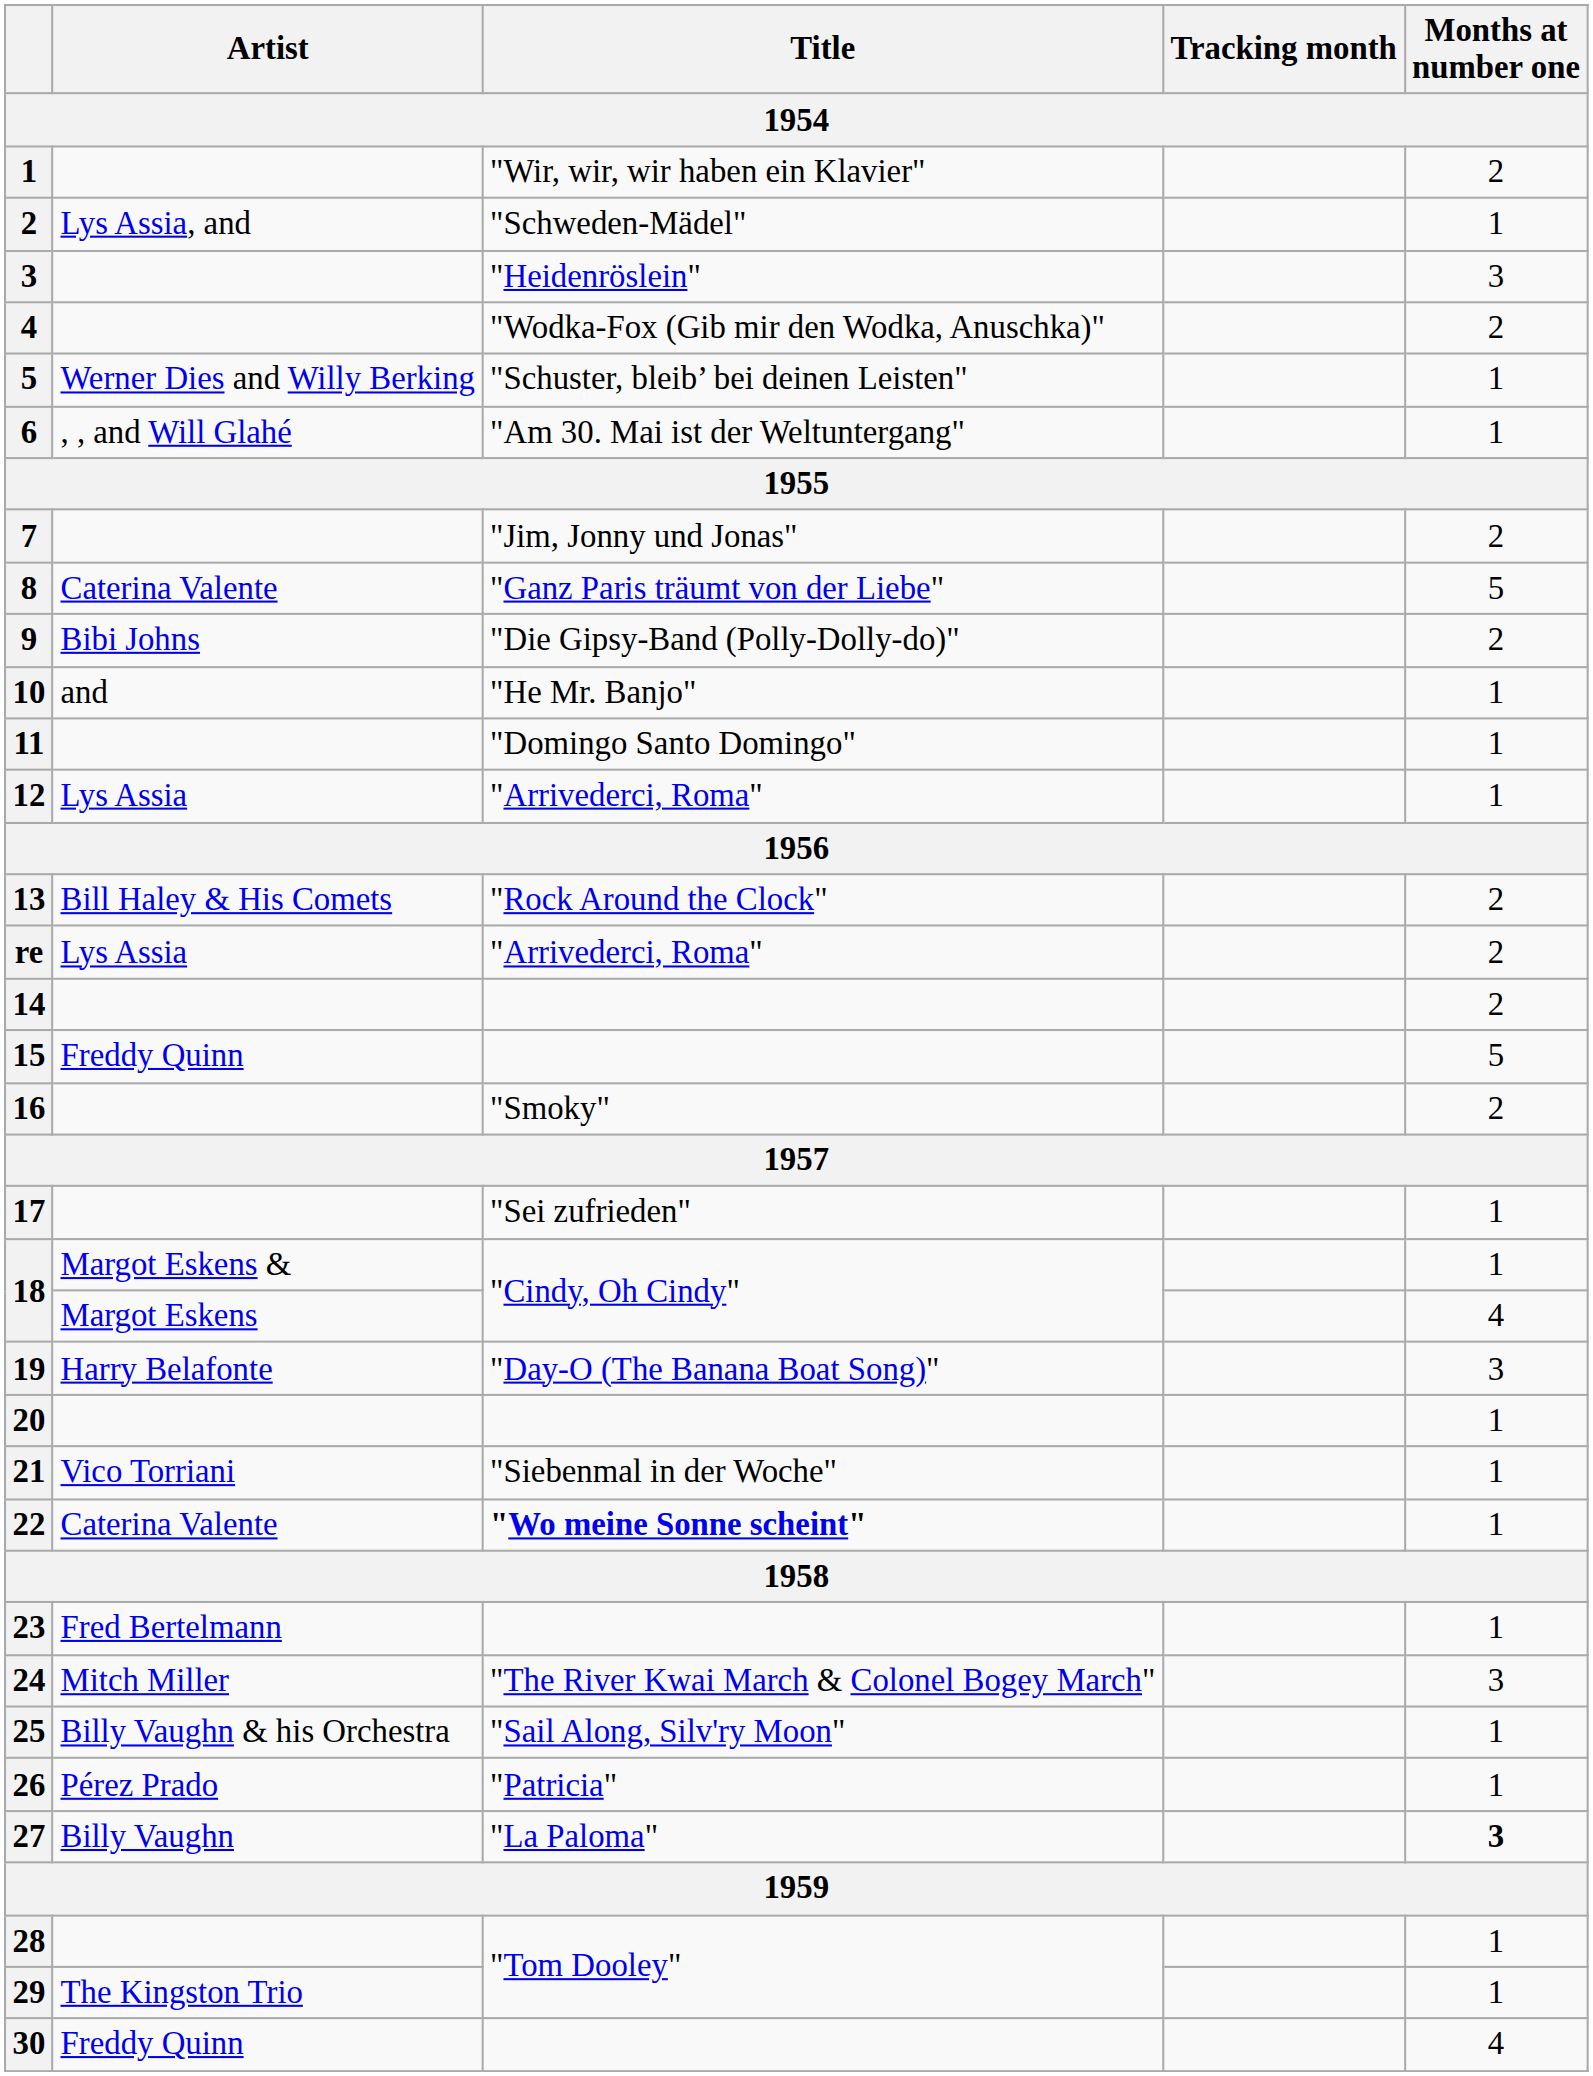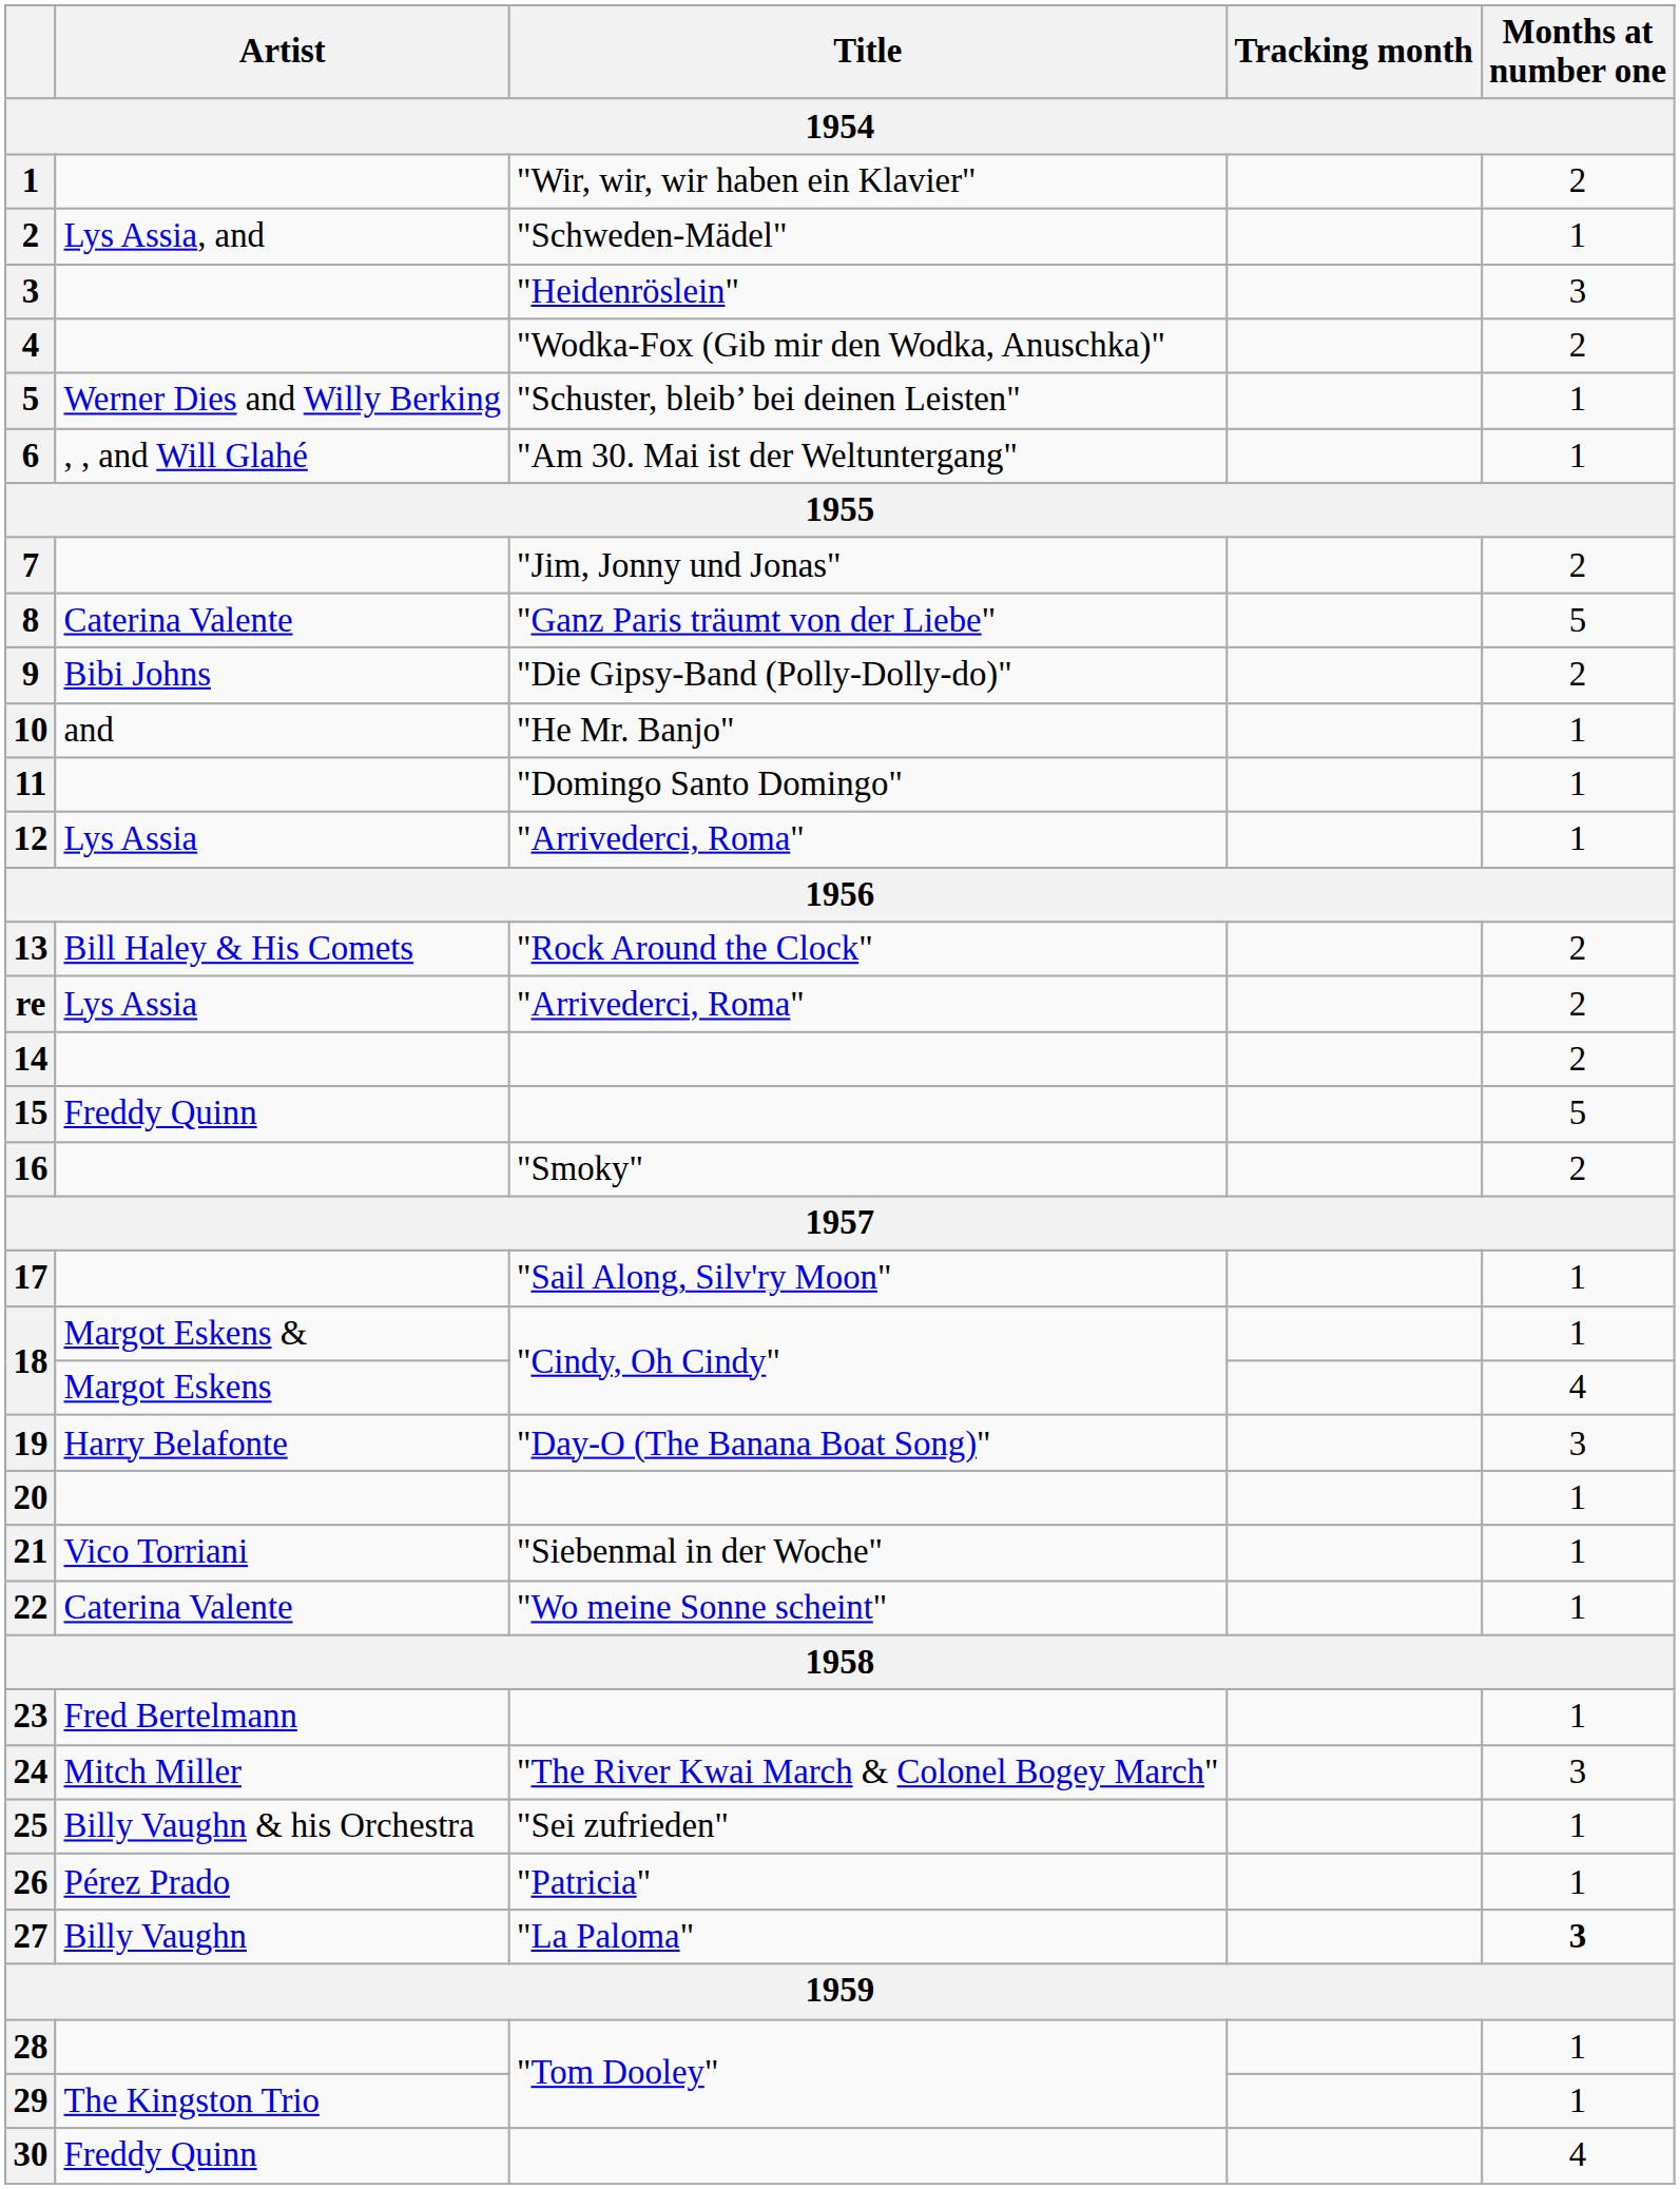17 | Title: "Sei zufrieden" -> "Sail Along, Silv'ry Moon"
22 | Title: bold -> normal
25 | Title: "Sail Along, Silv'ry Moon" -> "Sei zufrieden"
